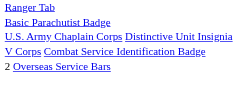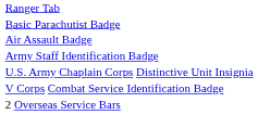+ row: Air Assault Badge
+ row: Army Staff Identification Badge
